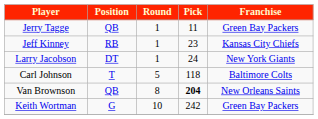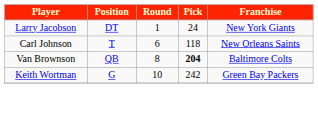- row: Jerry Tagge | QB | 1 | 11 | Green Bay Packers
- row: Jeff Kinney | RB | 1 | 23 | Kansas City Chiefs
Carl Johnson | Round: 5 -> 6
Carl Johnson | Franchise: Baltimore Colts -> New Orleans Saints
Van Brownson | Franchise: New Orleans Saints -> Baltimore Colts
